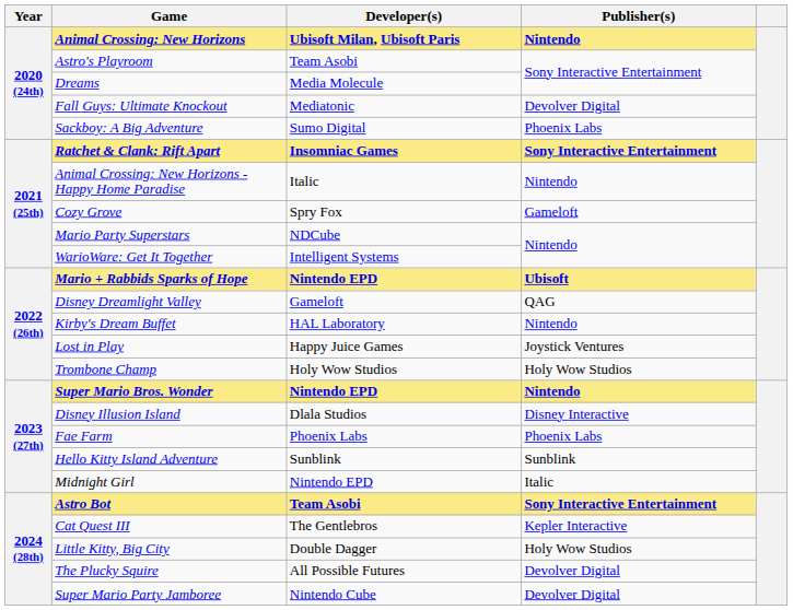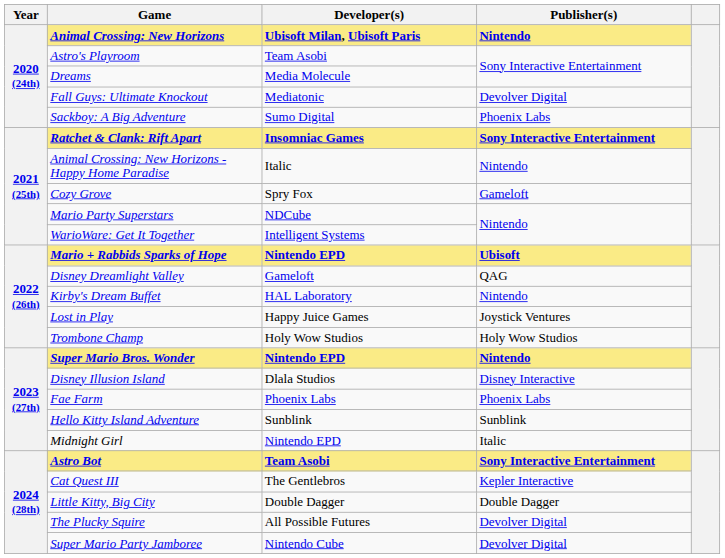Little Kitty, Big City | Publisher(s): Holy Wow Studios -> Double Dagger
